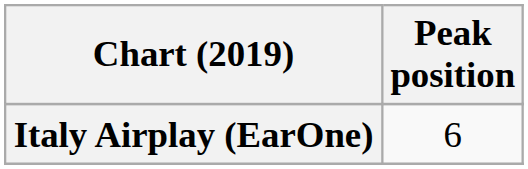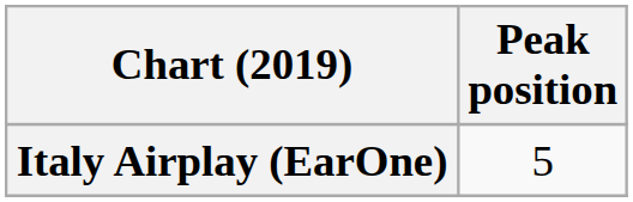Italy Airplay (EarOne) | Peak position: 6 -> 5
